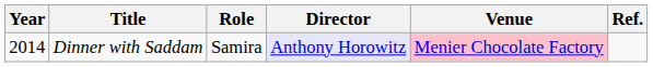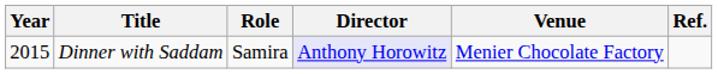Dinner with Saddam | Year: 2014 -> 2015
Dinner with Saddam | Venue: pink background -> no background
